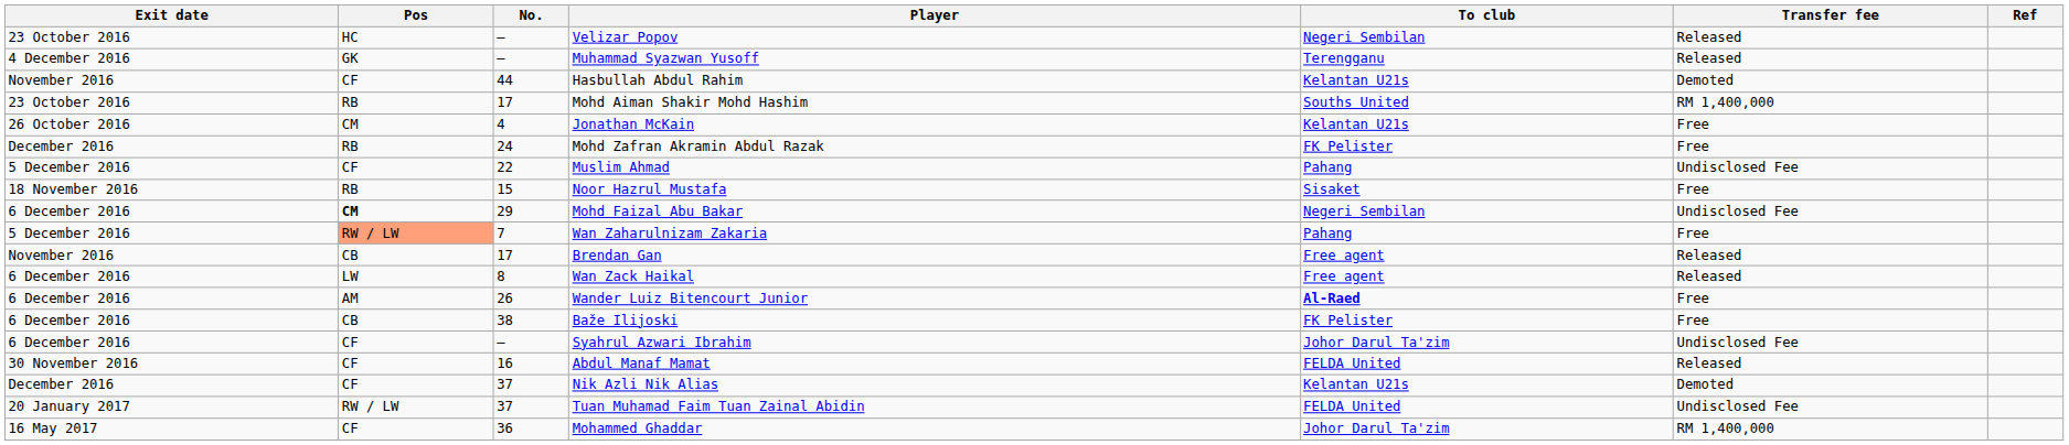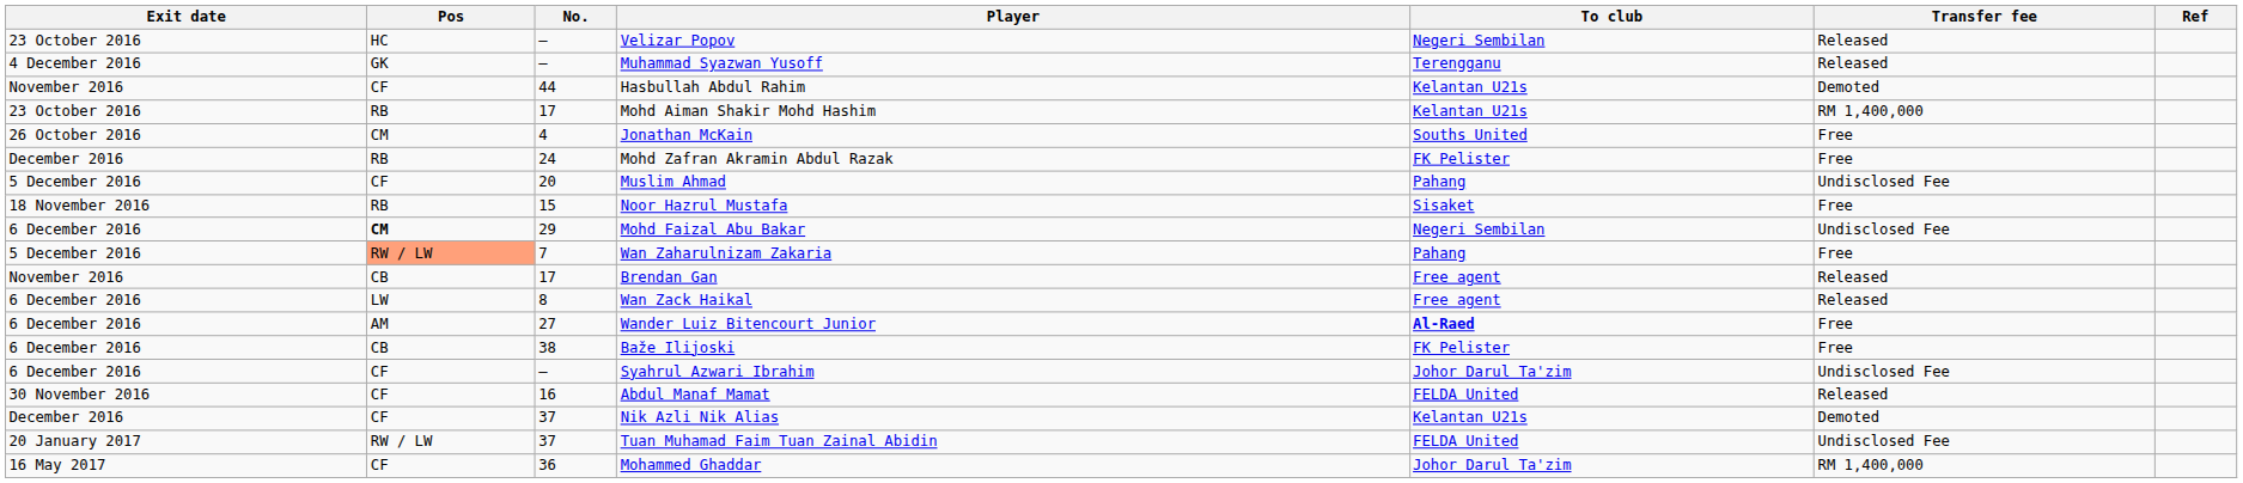Mohd Aiman Shakir Mohd Hashim | To club: Souths United -> Kelantan U21s
Jonathan McKain | To club: Kelantan U21s -> Souths United
Muslim Ahmad | No.: 22 -> 20
Wander Luiz Bitencourt Junior | No.: 26 -> 27
